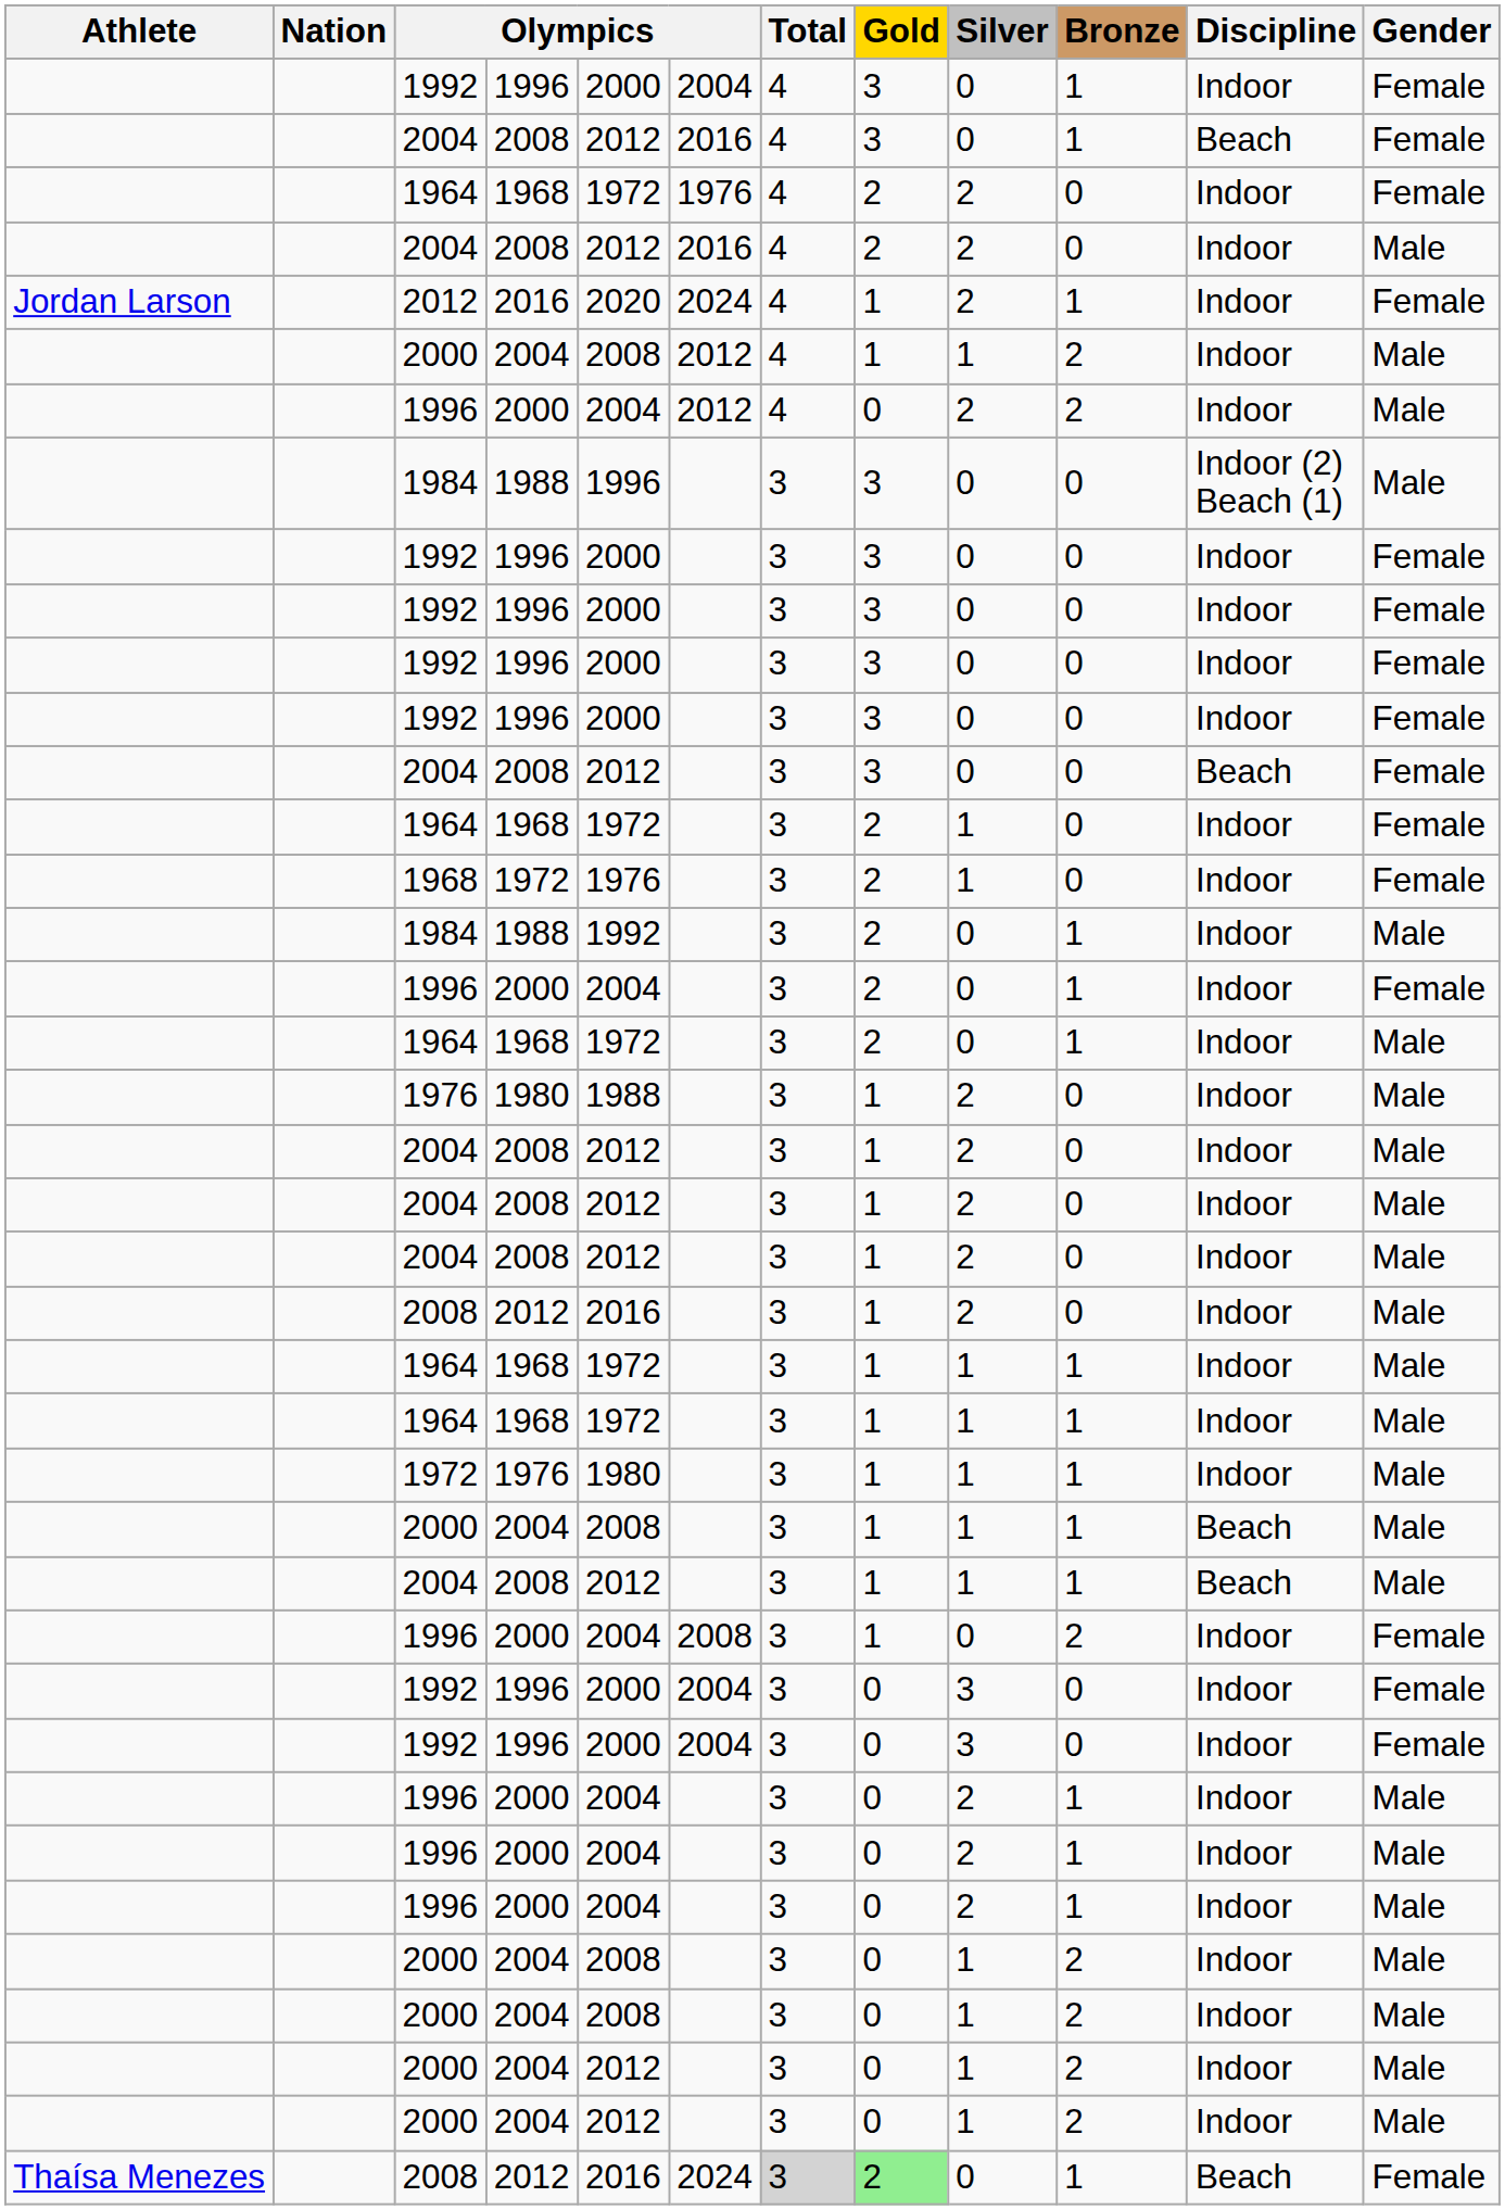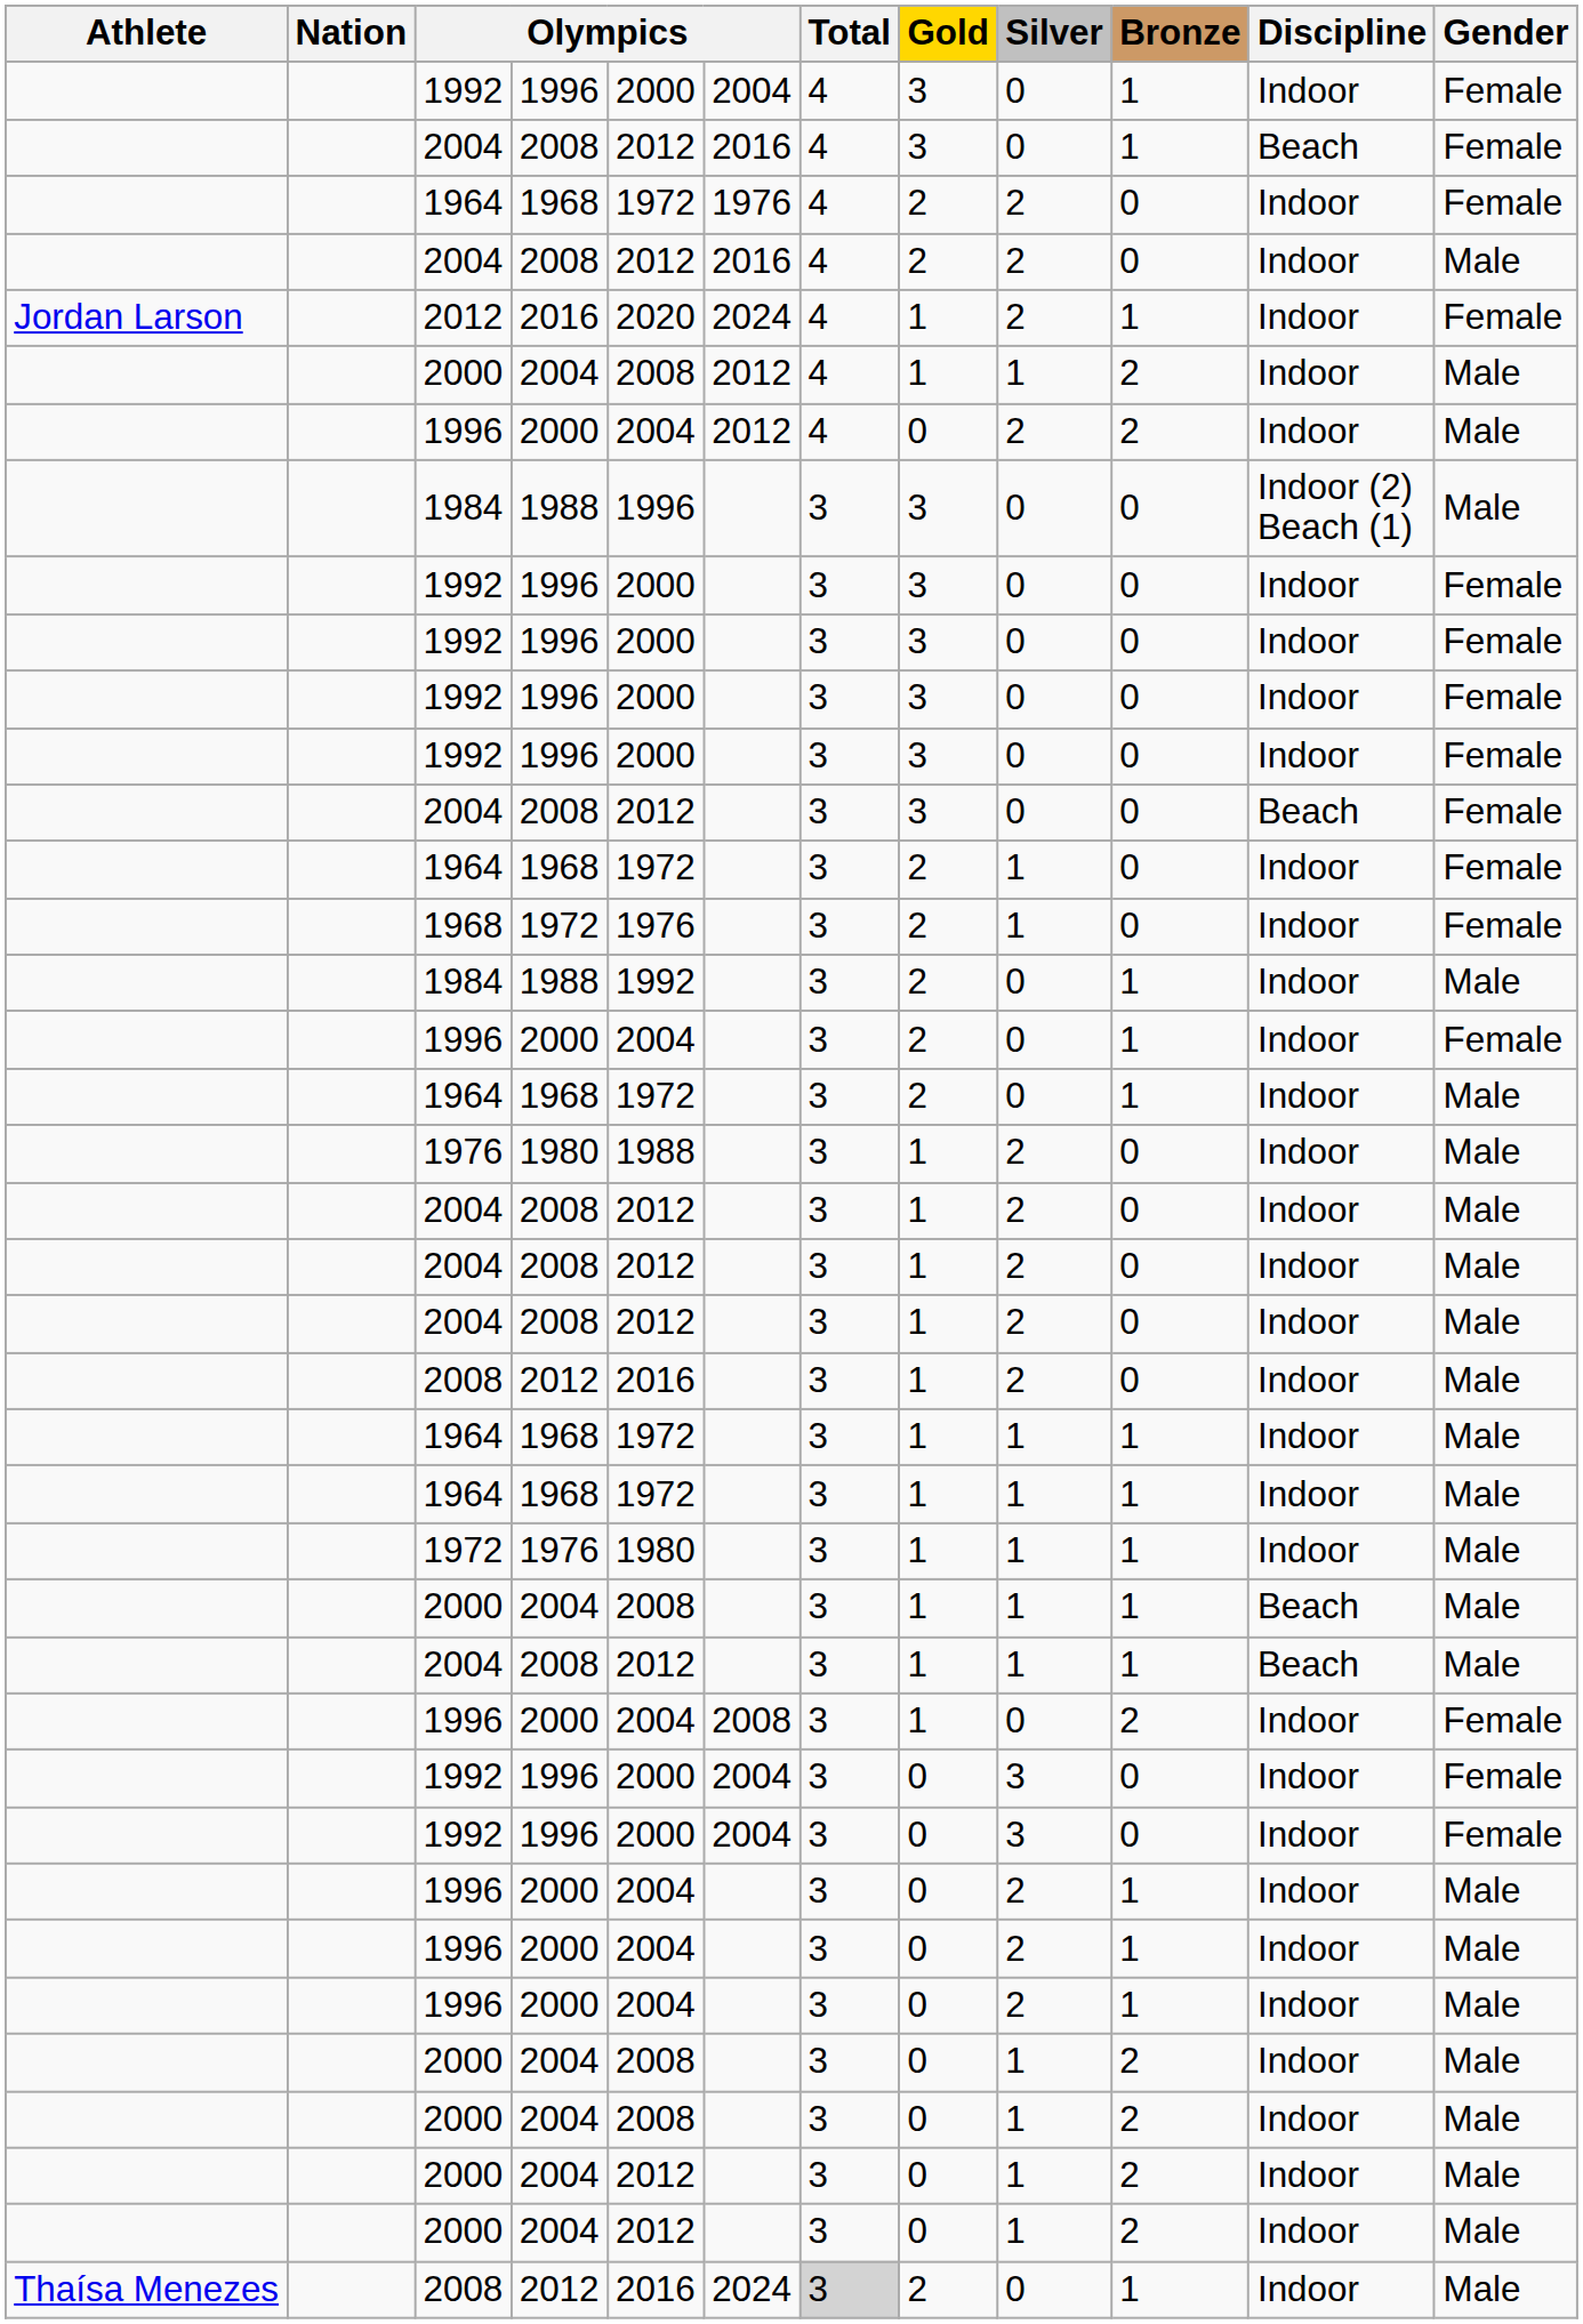Thaísa Menezes / 2008 | Gold: lightgreen background -> no background
Thaísa Menezes / 2008 | Discipline: Beach -> Indoor
Thaísa Menezes / 2008 | Gender: Female -> Male
